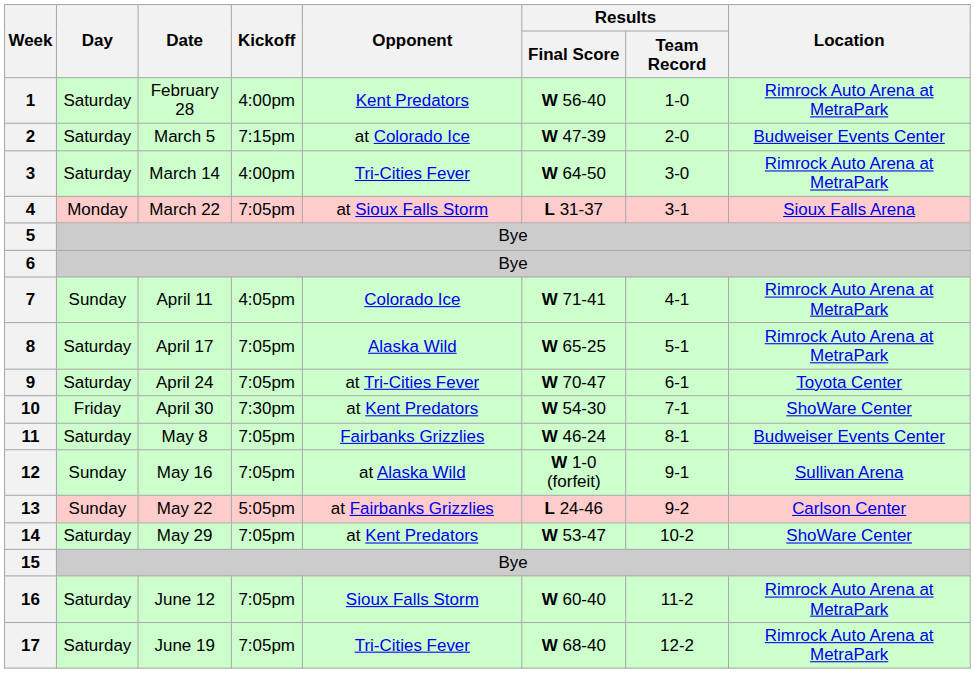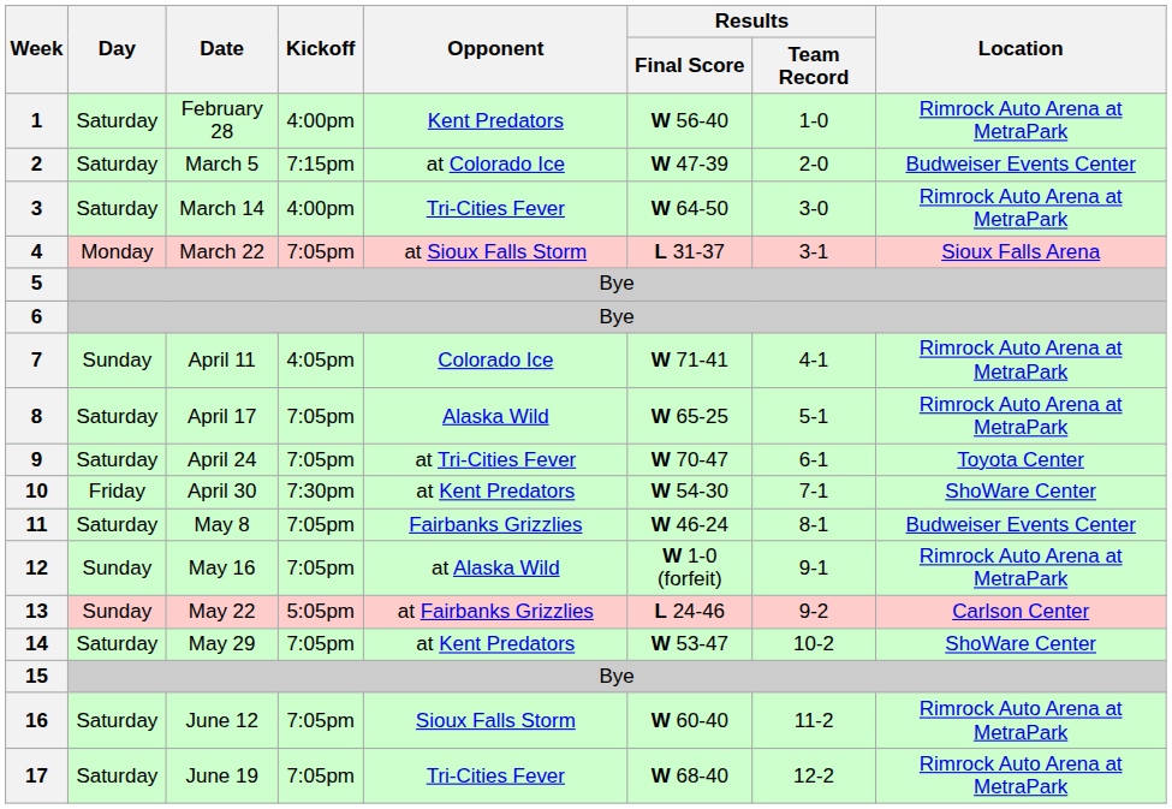12 | Location: Sullivan Arena -> Rimrock Auto Arena at MetraPark
